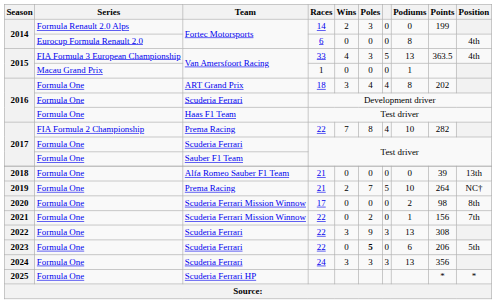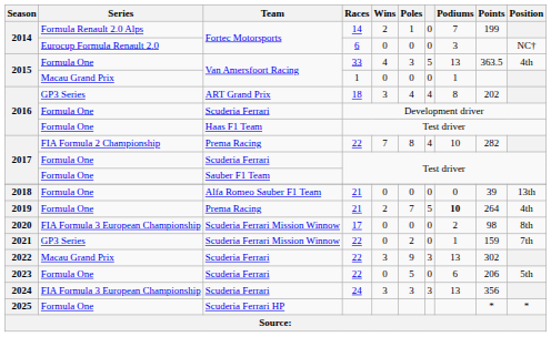2014 / 14 | Poles: 3 -> 1
2014 / 14 | Podiums: 0 -> 7
2014 / 6 | Podiums: 8 -> 3
2014 / 6 | Position: 4th -> NC†
2015 / 33 | Series: FIA Formula 3 European Championship -> Formula One
2016 / 18 | Series: Formula One -> GP3 Series
2019 | Podiums: normal -> bold
2019 | Position: NC† -> 4th
2020 | Series: Formula One -> FIA Formula 3 European Championship
2021 | Series: Formula One -> GP3 Series
2021 | Points: 156 -> 159
2022 | Series: Formula One -> Macau Grand Prix
2022 | Points: 308 -> 302
2023 | Poles: bold -> normal
2024 | Series: Formula One -> FIA Formula 3 European Championship
